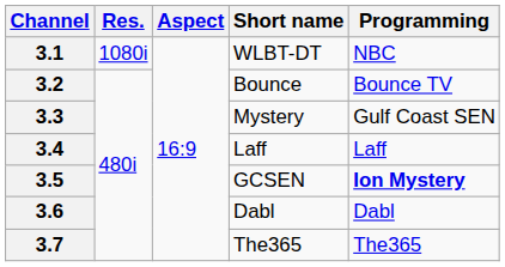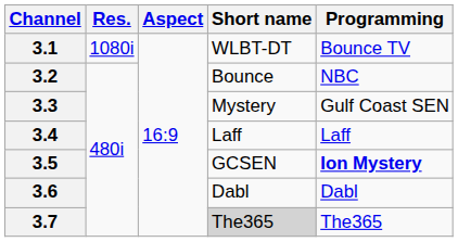3.1 | Programming: NBC -> Bounce TV
3.2 | Programming: Bounce TV -> NBC
3.7 | Short name: no background -> lightgrey background
